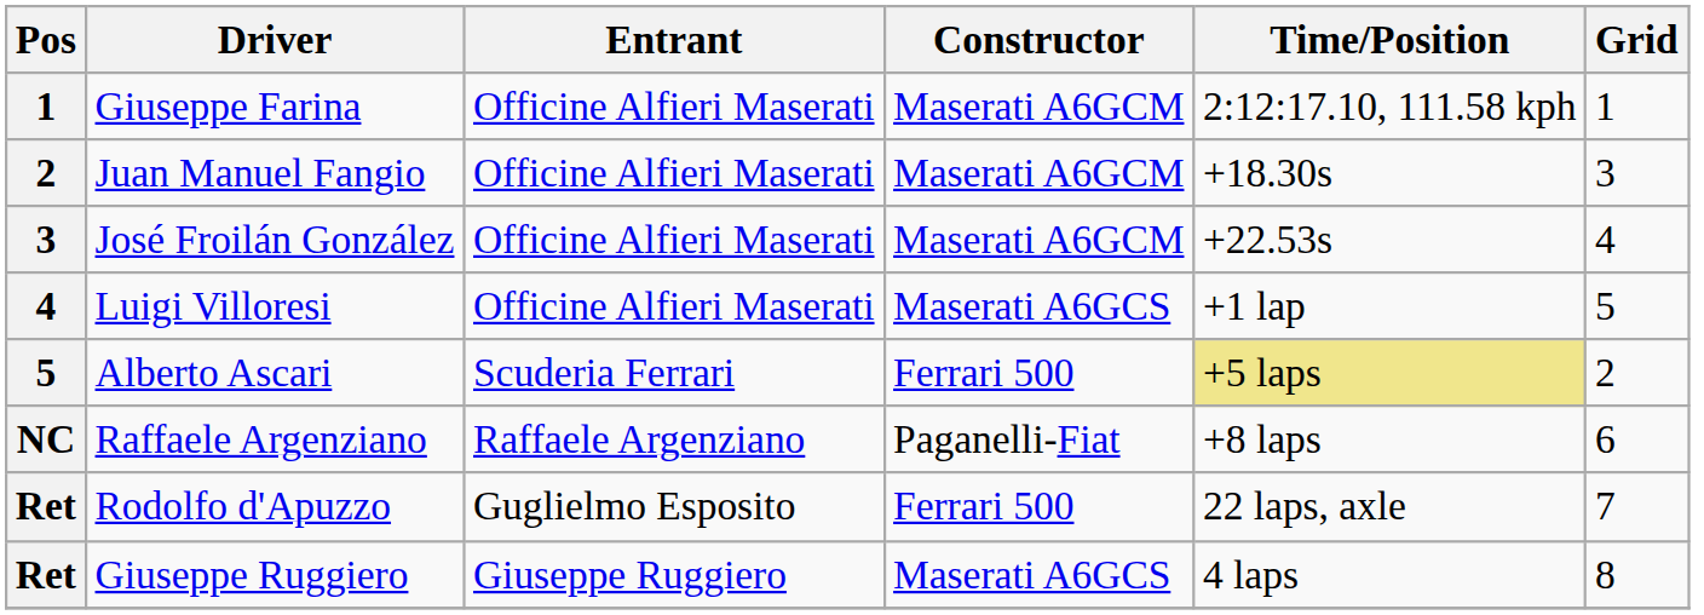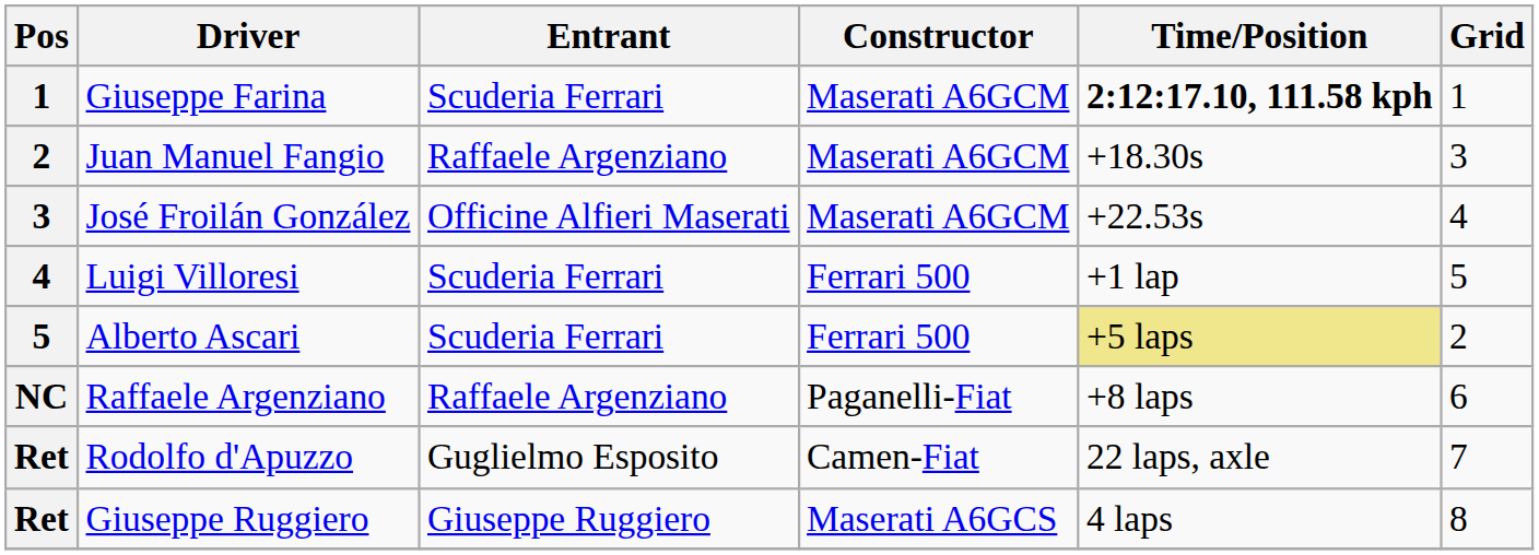Giuseppe Farina | Entrant: Officine Alfieri Maserati -> Scuderia Ferrari
Giuseppe Farina | Time/Position: normal -> bold
Juan Manuel Fangio | Entrant: Officine Alfieri Maserati -> Raffaele Argenziano
Luigi Villoresi | Entrant: Officine Alfieri Maserati -> Scuderia Ferrari
Luigi Villoresi | Constructor: Maserati A6GCS -> Ferrari 500
Rodolfo d'Apuzzo | Constructor: Ferrari 500 -> Camen-Fiat
